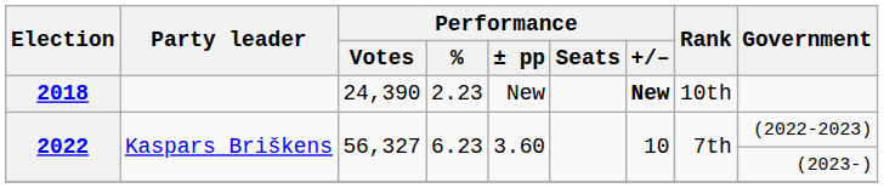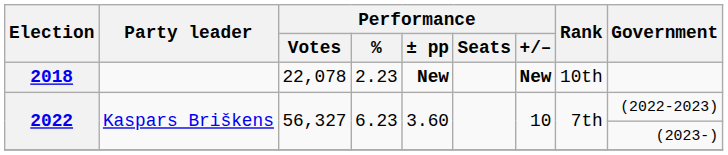2018 | Performance / Votes: 24,390 -> 22,078
2018 | Performance / ± pp: normal -> bold
